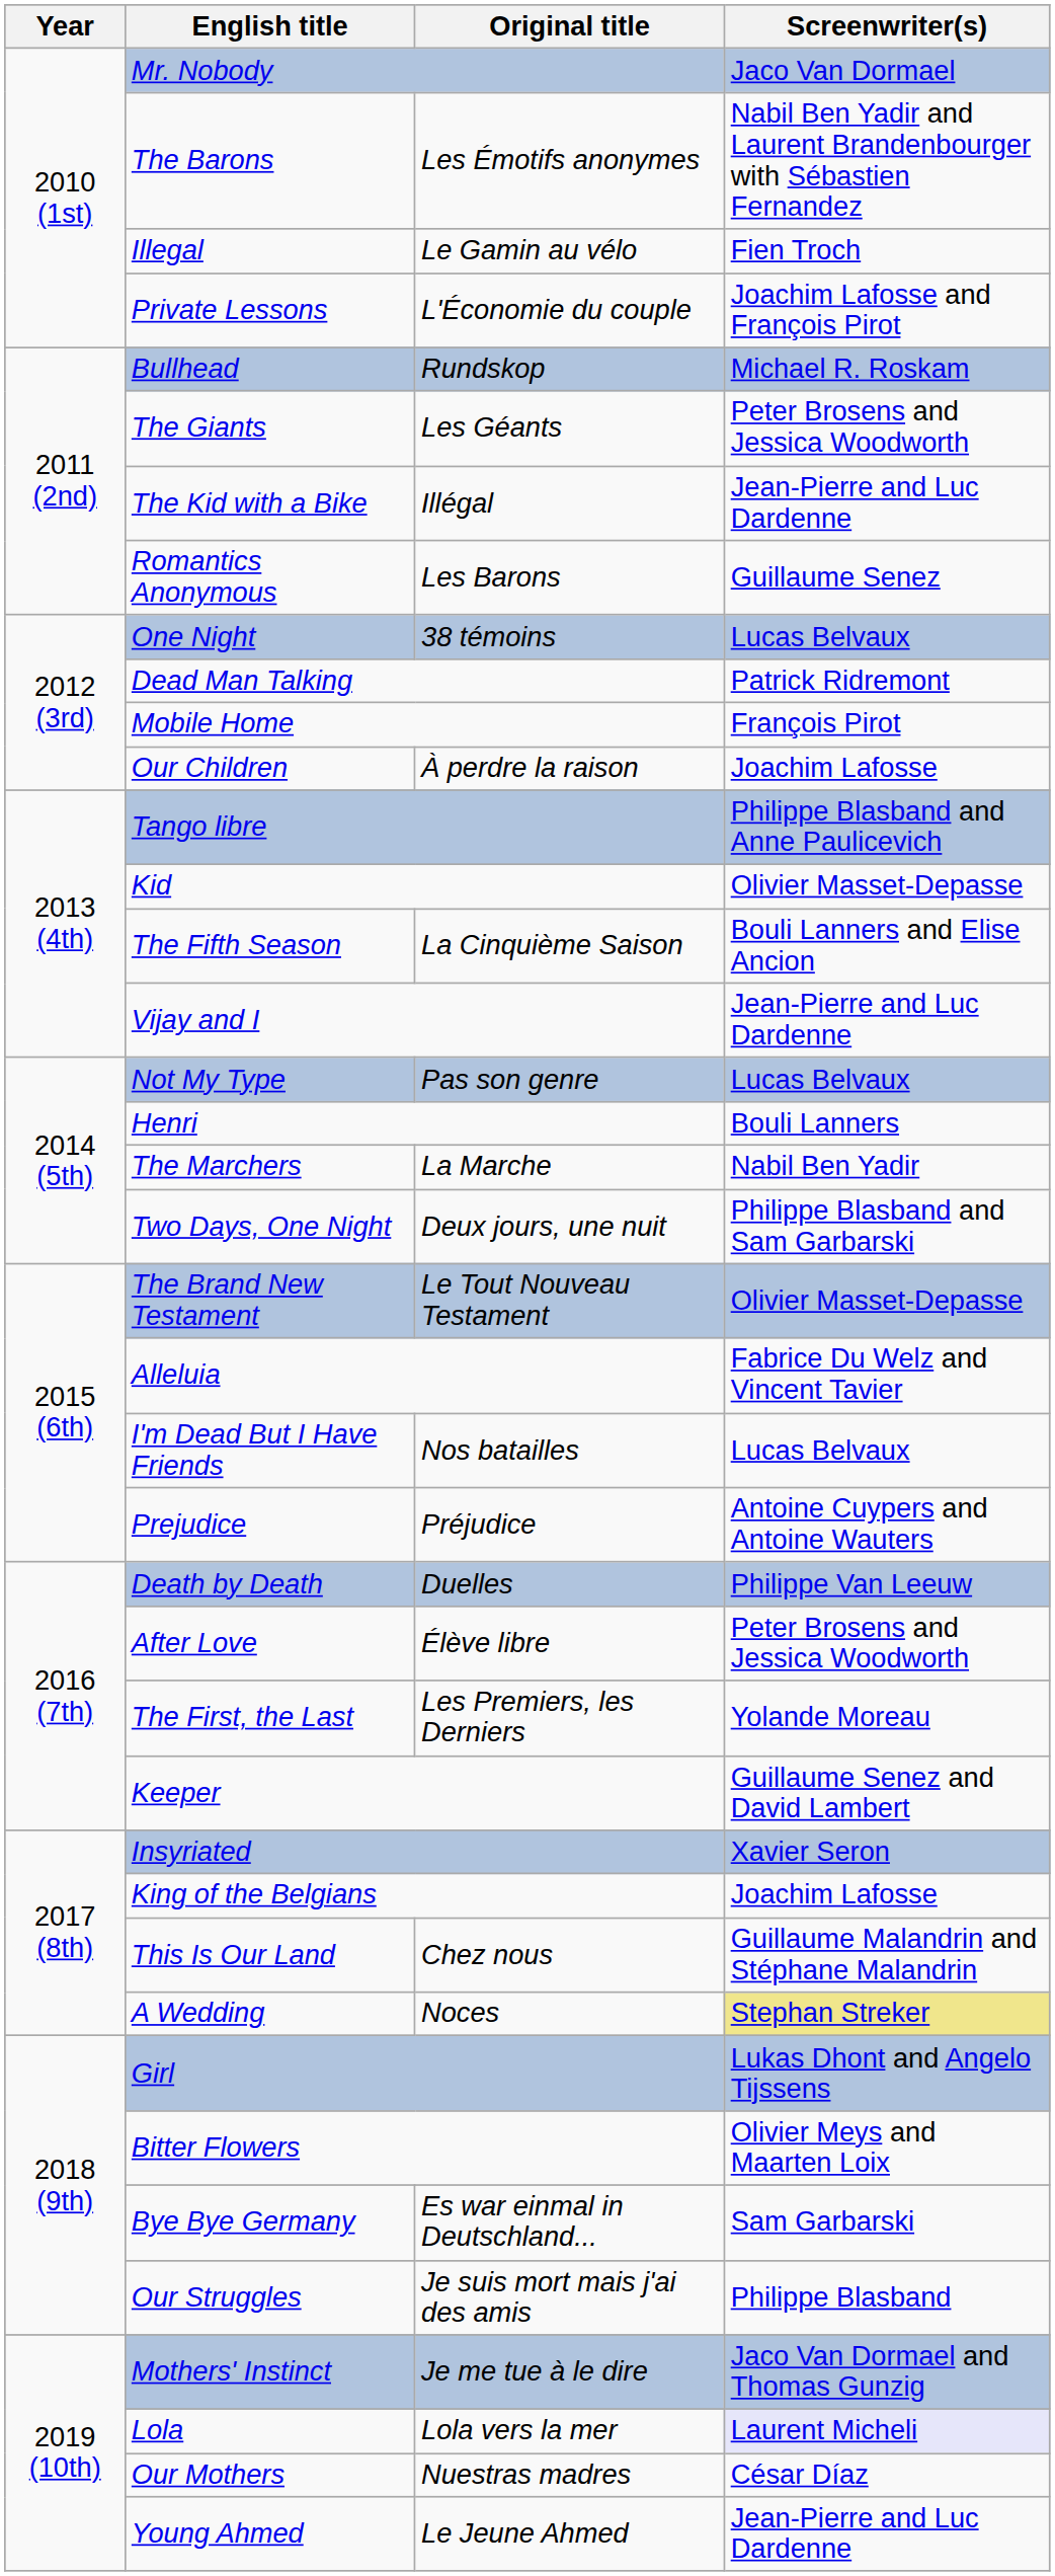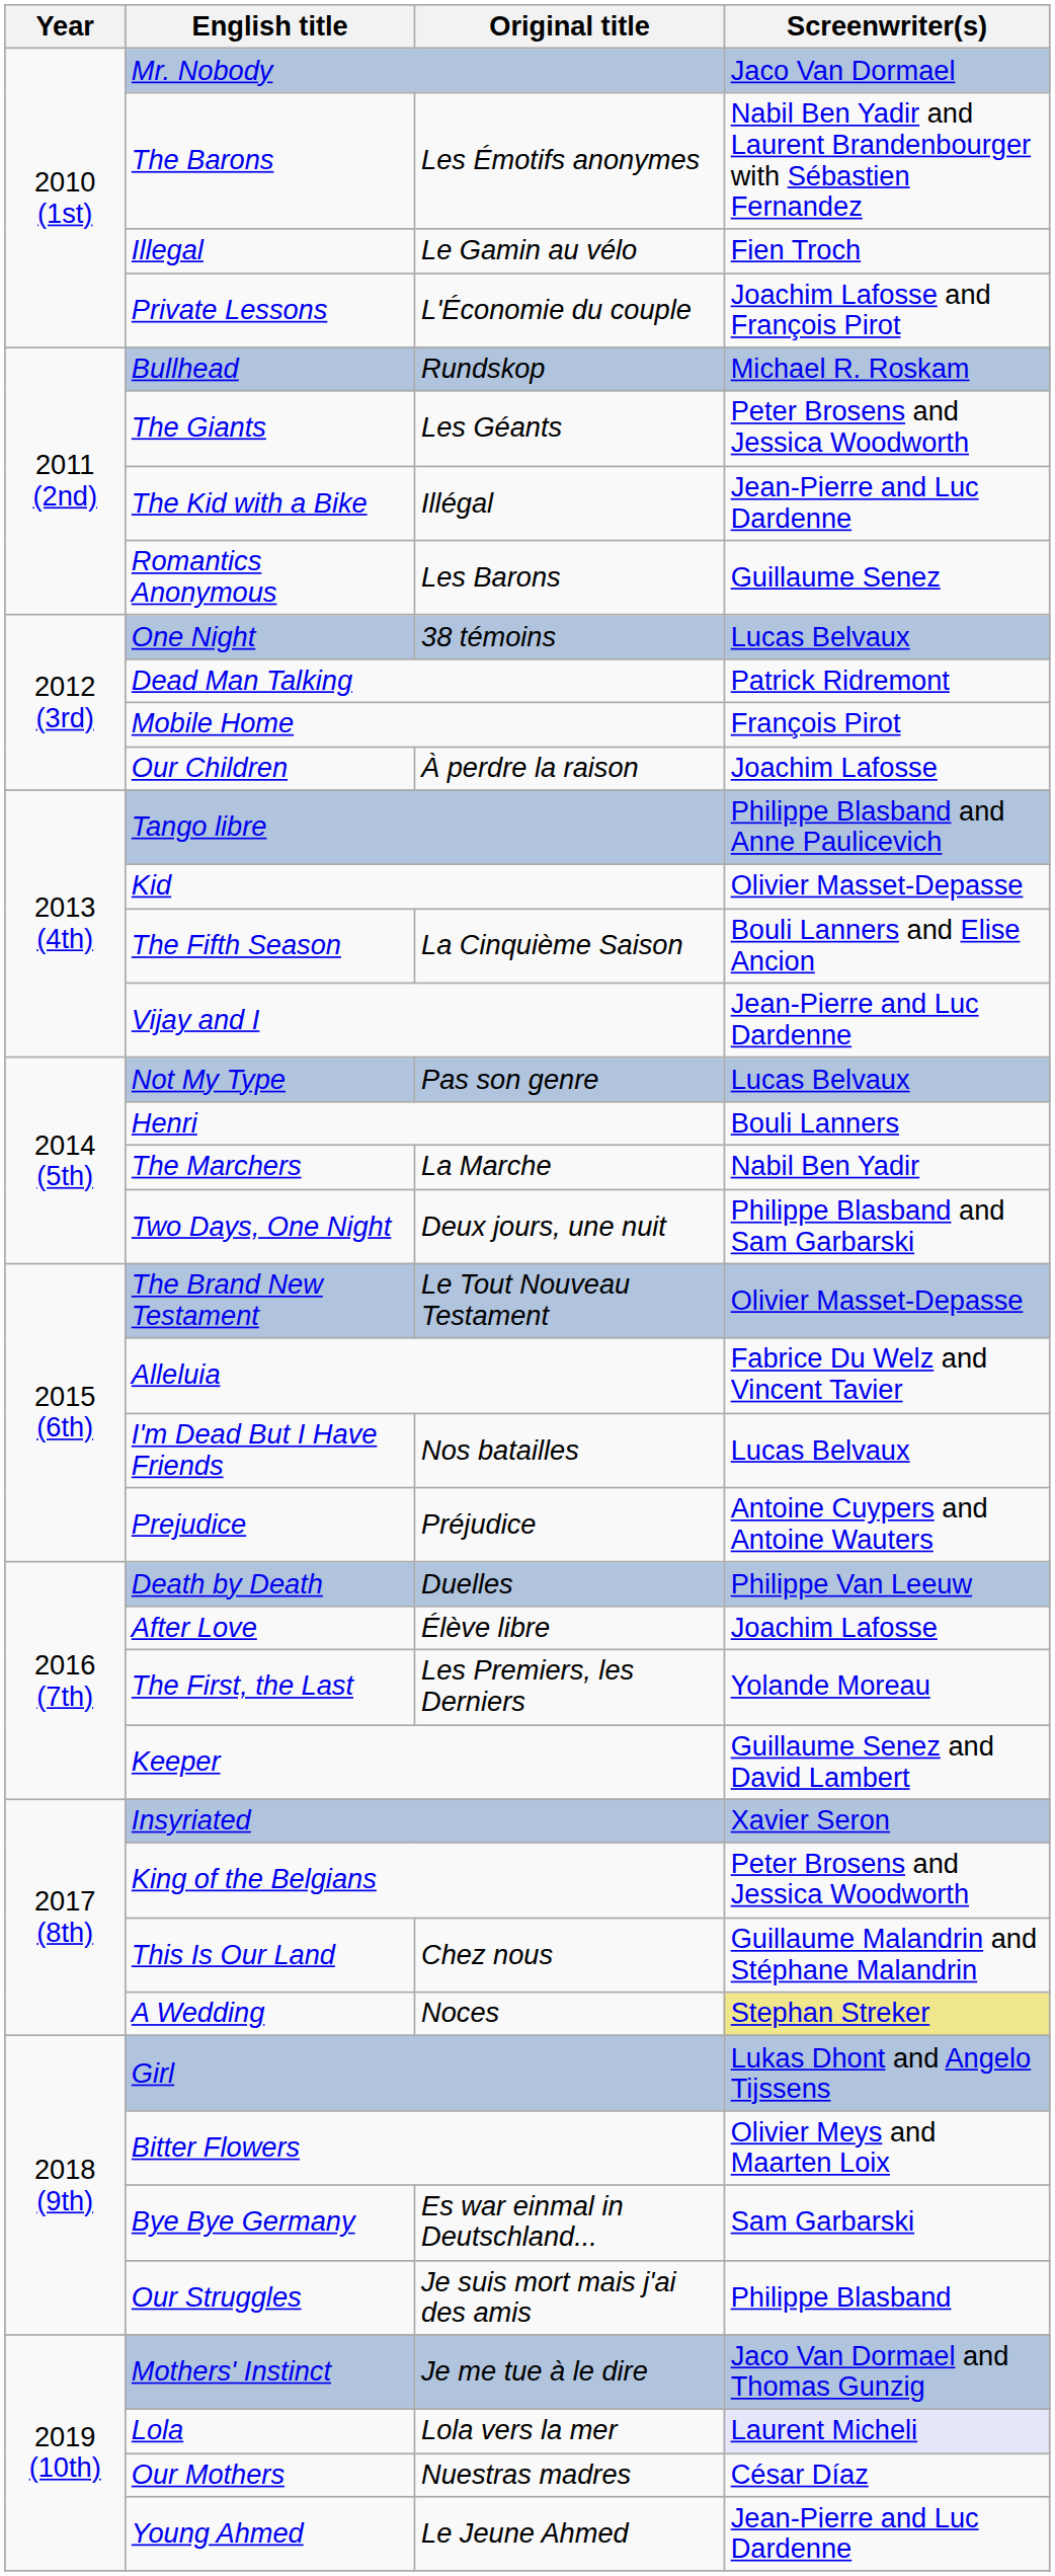After Love | Screenwriter(s): Peter Brosens and Jessica Woodworth -> Joachim Lafosse
King of the Belgians | Screenwriter(s): Joachim Lafosse -> Peter Brosens and Jessica Woodworth
